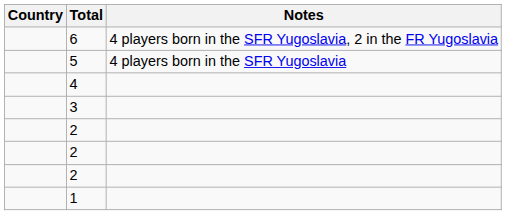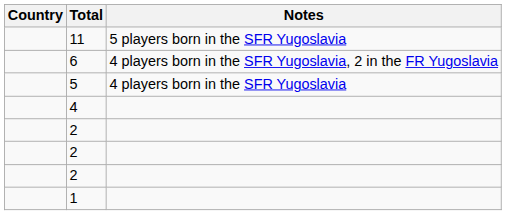+ row: 11 | 5 players born in the SFR Yugoslavia
- row: 3
